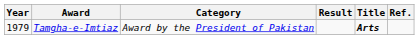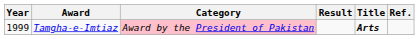Tamgha-e-Imtiaz | Year: 1979 -> 1999
Tamgha-e-Imtiaz | Category: no background -> pink background
